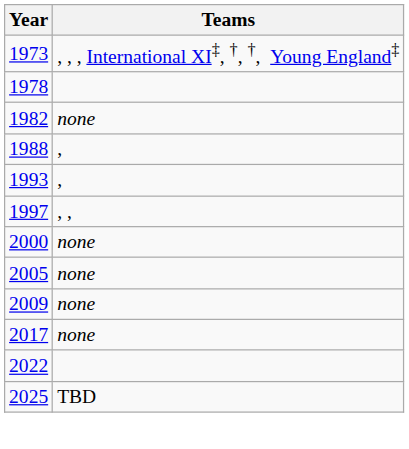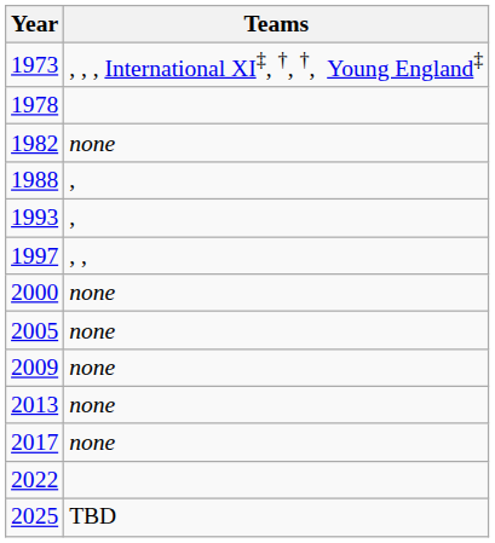+ row: 2013 | none
